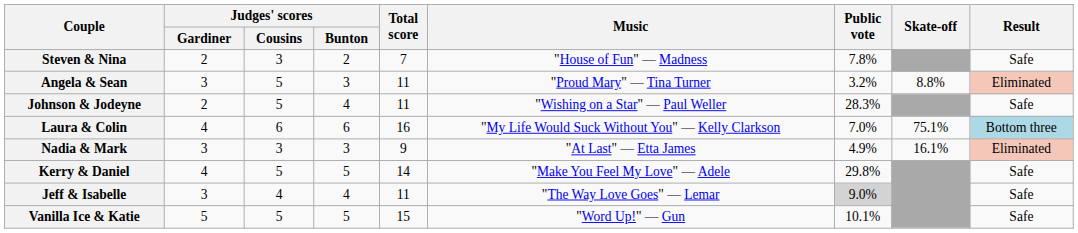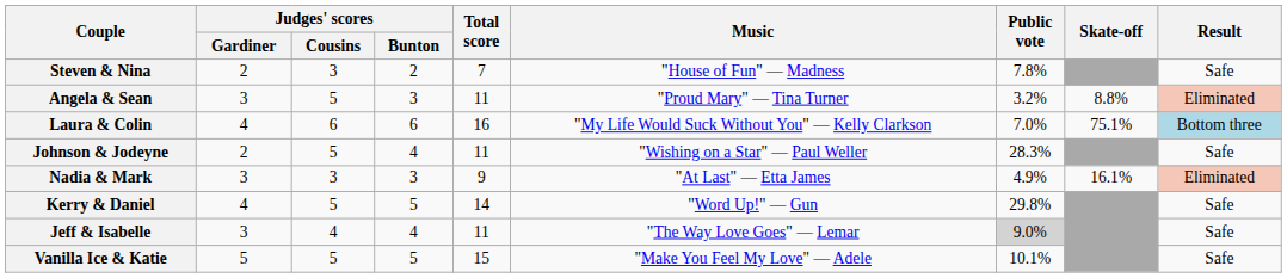rows swapped: Laura & Colin <-> Johnson & Jodeyne
Kerry & Daniel | Music: "Make You Feel My Love" — Adele -> "Word Up!" — Gun
Vanilla Ice & Katie | Music: "Word Up!" — Gun -> "Make You Feel My Love" — Adele
